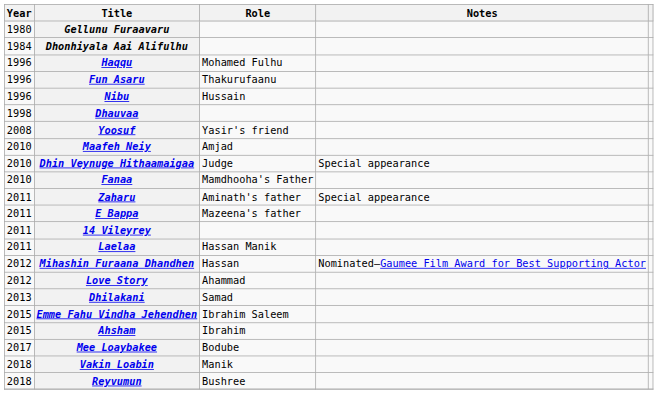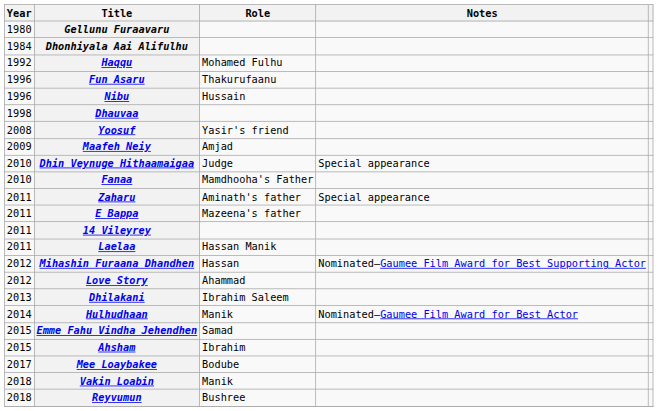Haqqu | Year: 1996 -> 1992
Maafeh Neiy | Year: 2010 -> 2009
Dhilakani | Role: Samad -> Ibrahim Saleem
+ row: 2014 | Hulhudhaan | Manik | Nominated—Gaumee Film Award for Best Actor
Emme Fahu Vindha Jehendhen | Role: Ibrahim Saleem -> Samad
